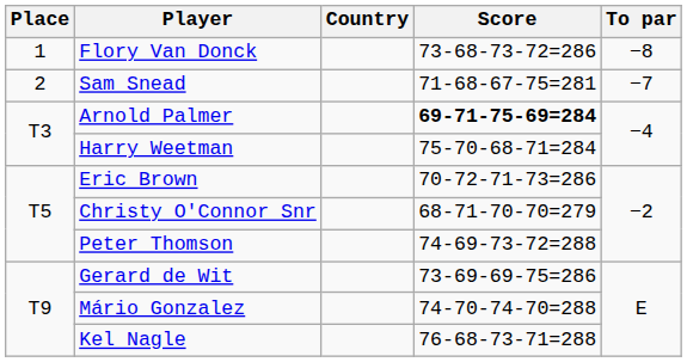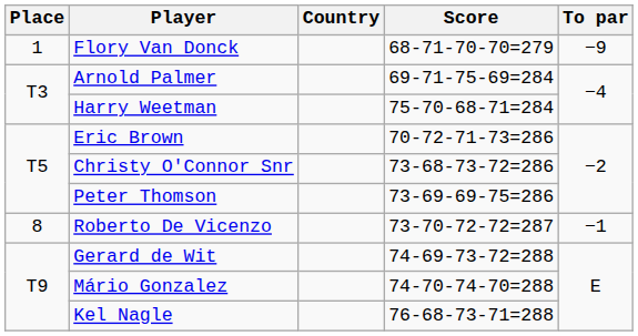Flory Van Donck | Score: 73-68-73-72=286 -> 68-71-70-70=279
Flory Van Donck | To par: −8 -> −9
- row: 2 | Sam Snead | 71-68-67-75=281 | −7
Arnold Palmer | Score: bold -> normal
Christy O'Connor Snr | Score: 68-71-70-70=279 -> 73-68-73-72=286
Peter Thomson | Score: 74-69-73-72=288 -> 73-69-69-75=286
+ row: 8 | Roberto De Vicenzo | 73-70-72-72=287 | −1
Gerard de Wit | Score: 73-69-69-75=286 -> 74-69-73-72=288
